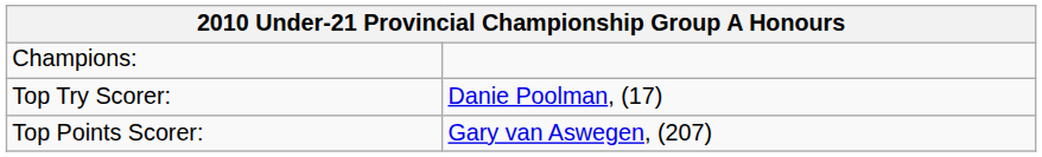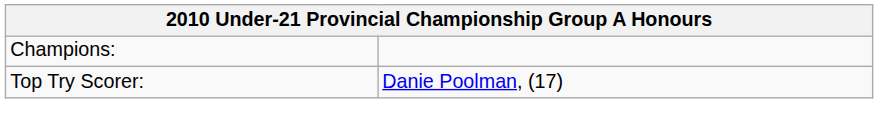- row: Top Points Scorer: | Gary van Aswegen, (207)
